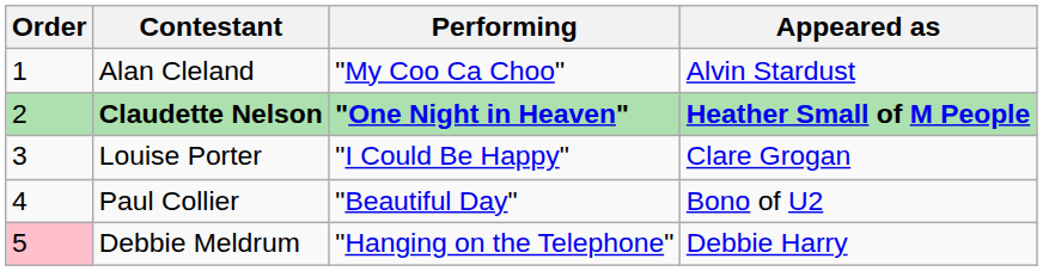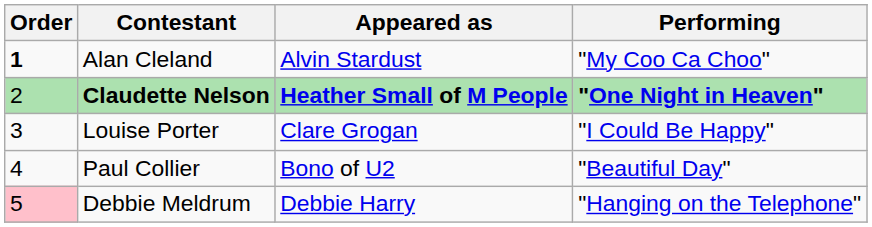columns swapped: Appeared as <-> Performing
Alan Cleland | Order: normal -> bold
